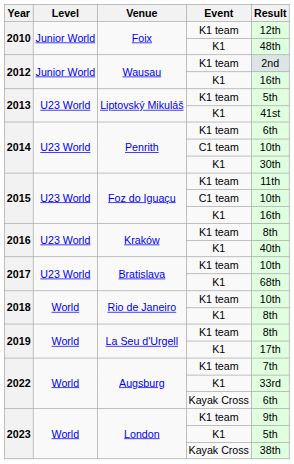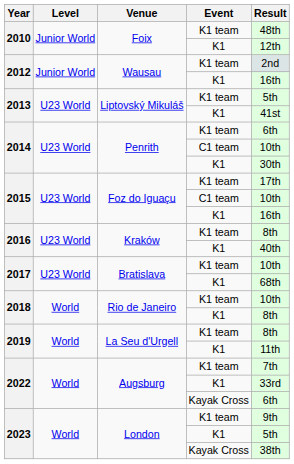2010 / K1 team | Result: 12th -> 48th
2010 / K1 | Result: 48th -> 12th
2015 / K1 team | Result: 11th -> 17th
2019 / K1 | Result: 17th -> 11th
